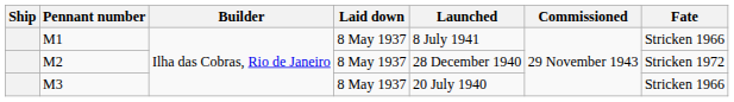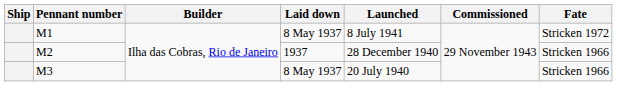M1 | Fate: Stricken 1966 -> Stricken 1972
M2 | Laid down: 8 May 1937 -> 1937
M2 | Fate: Stricken 1972 -> Stricken 1966
